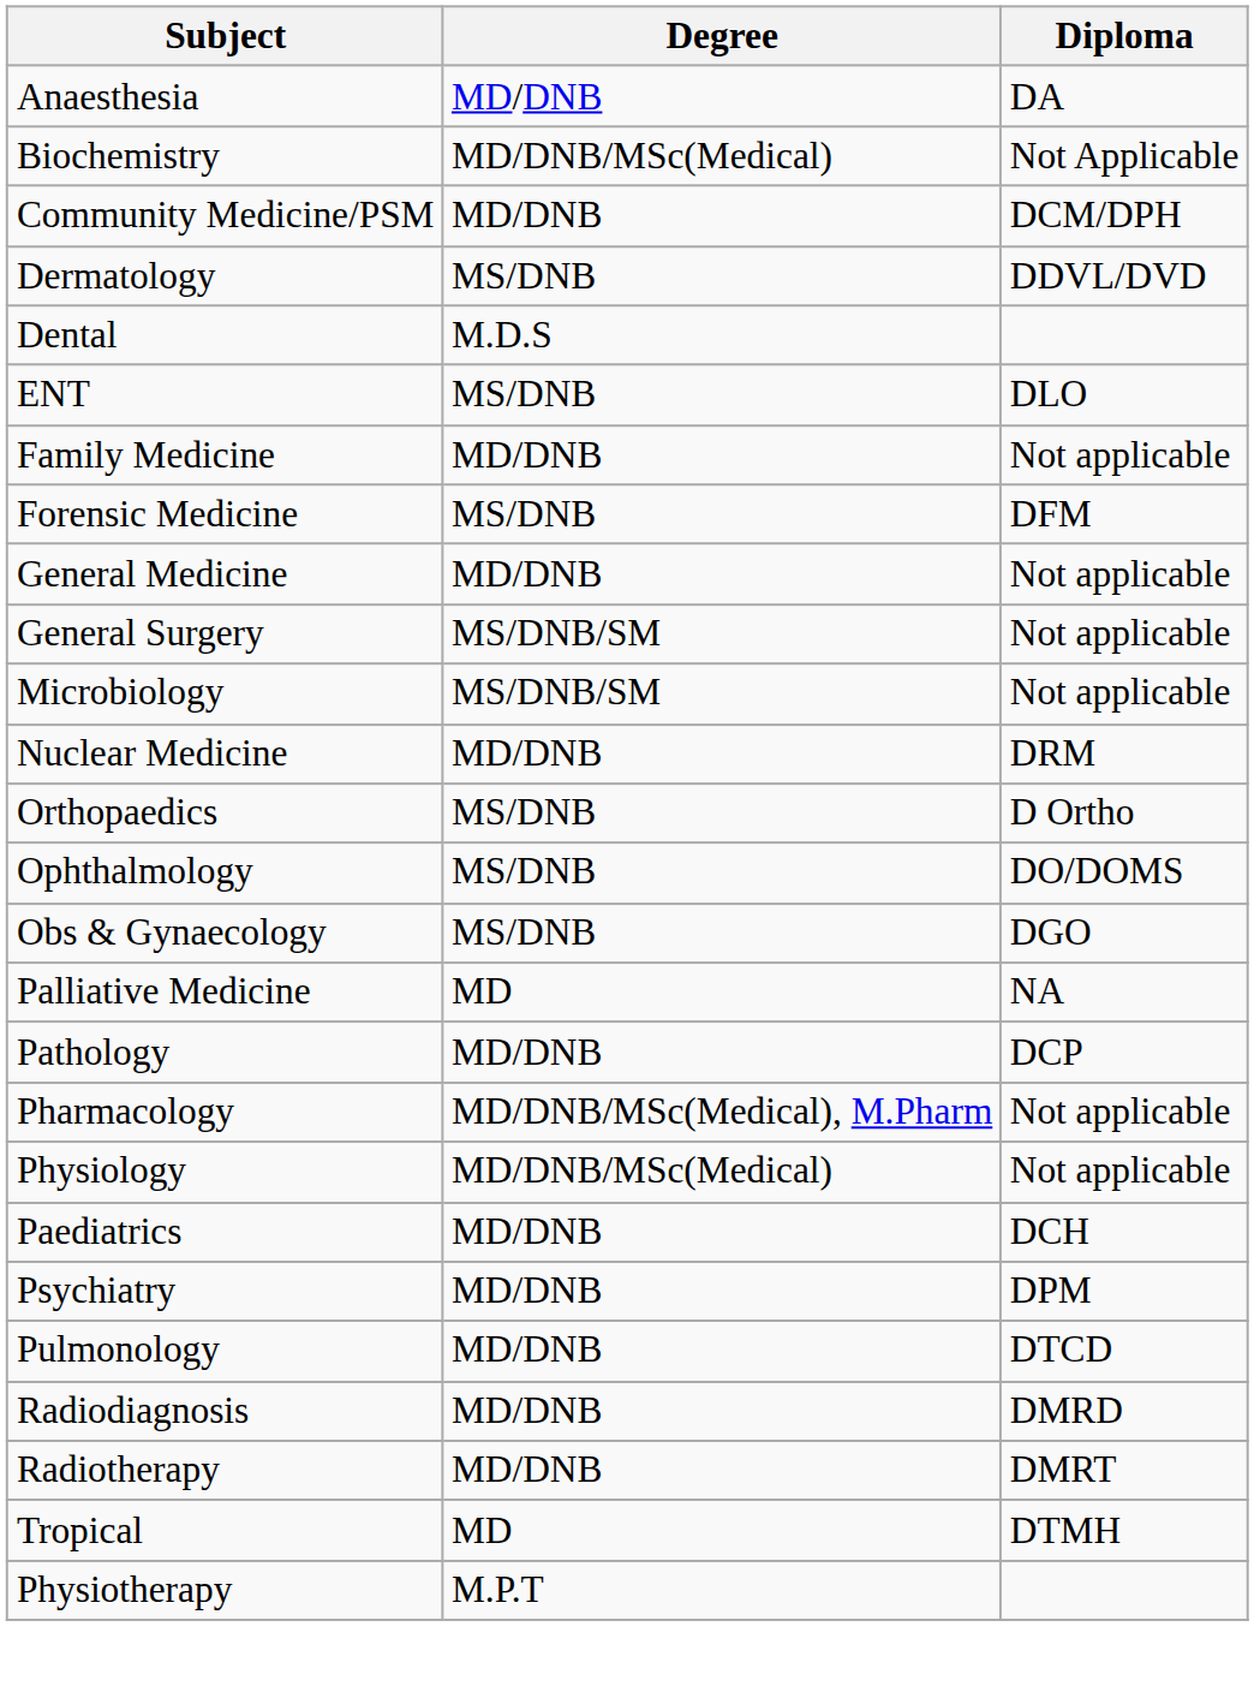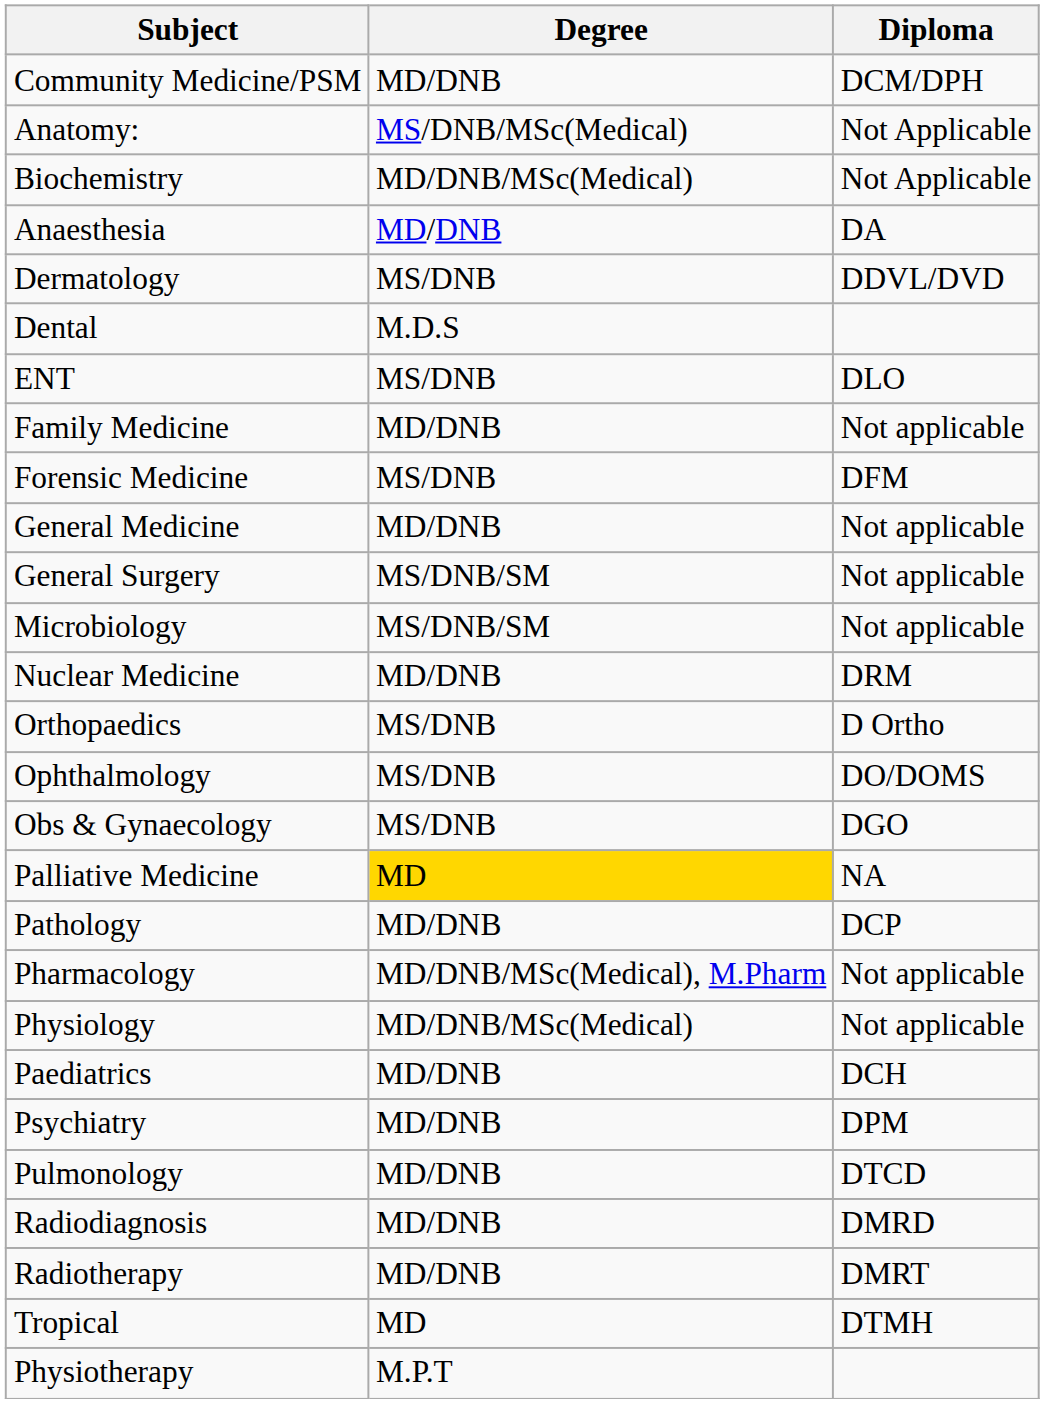rows swapped: Anaesthesia <-> Community Medicine/PSM
+ row: Anatomy: | MS/DNB/MSc(Medical) | Not Applicable
Palliative Medicine | Degree: no background -> gold background
